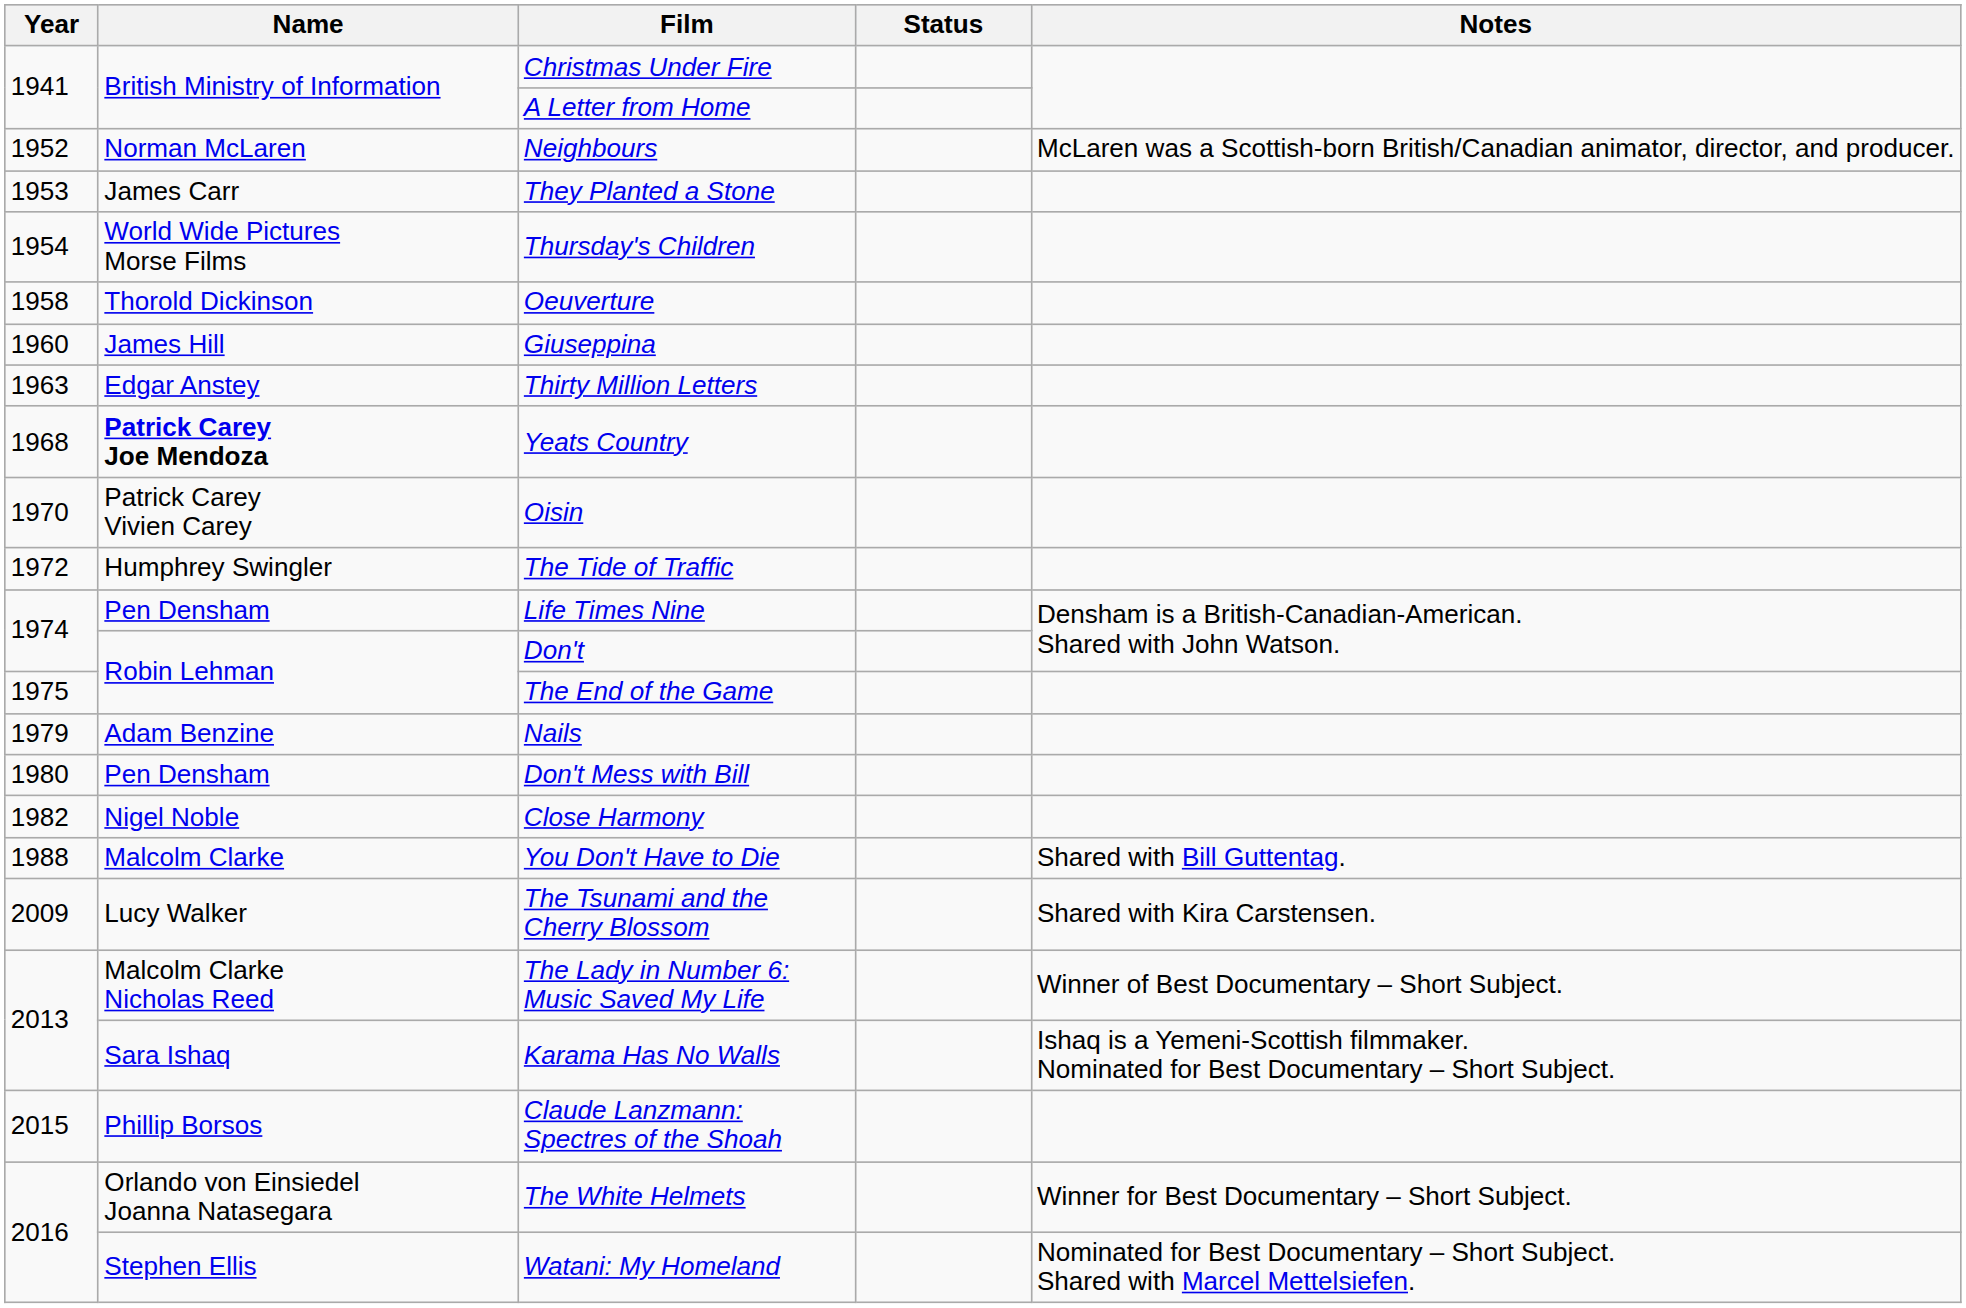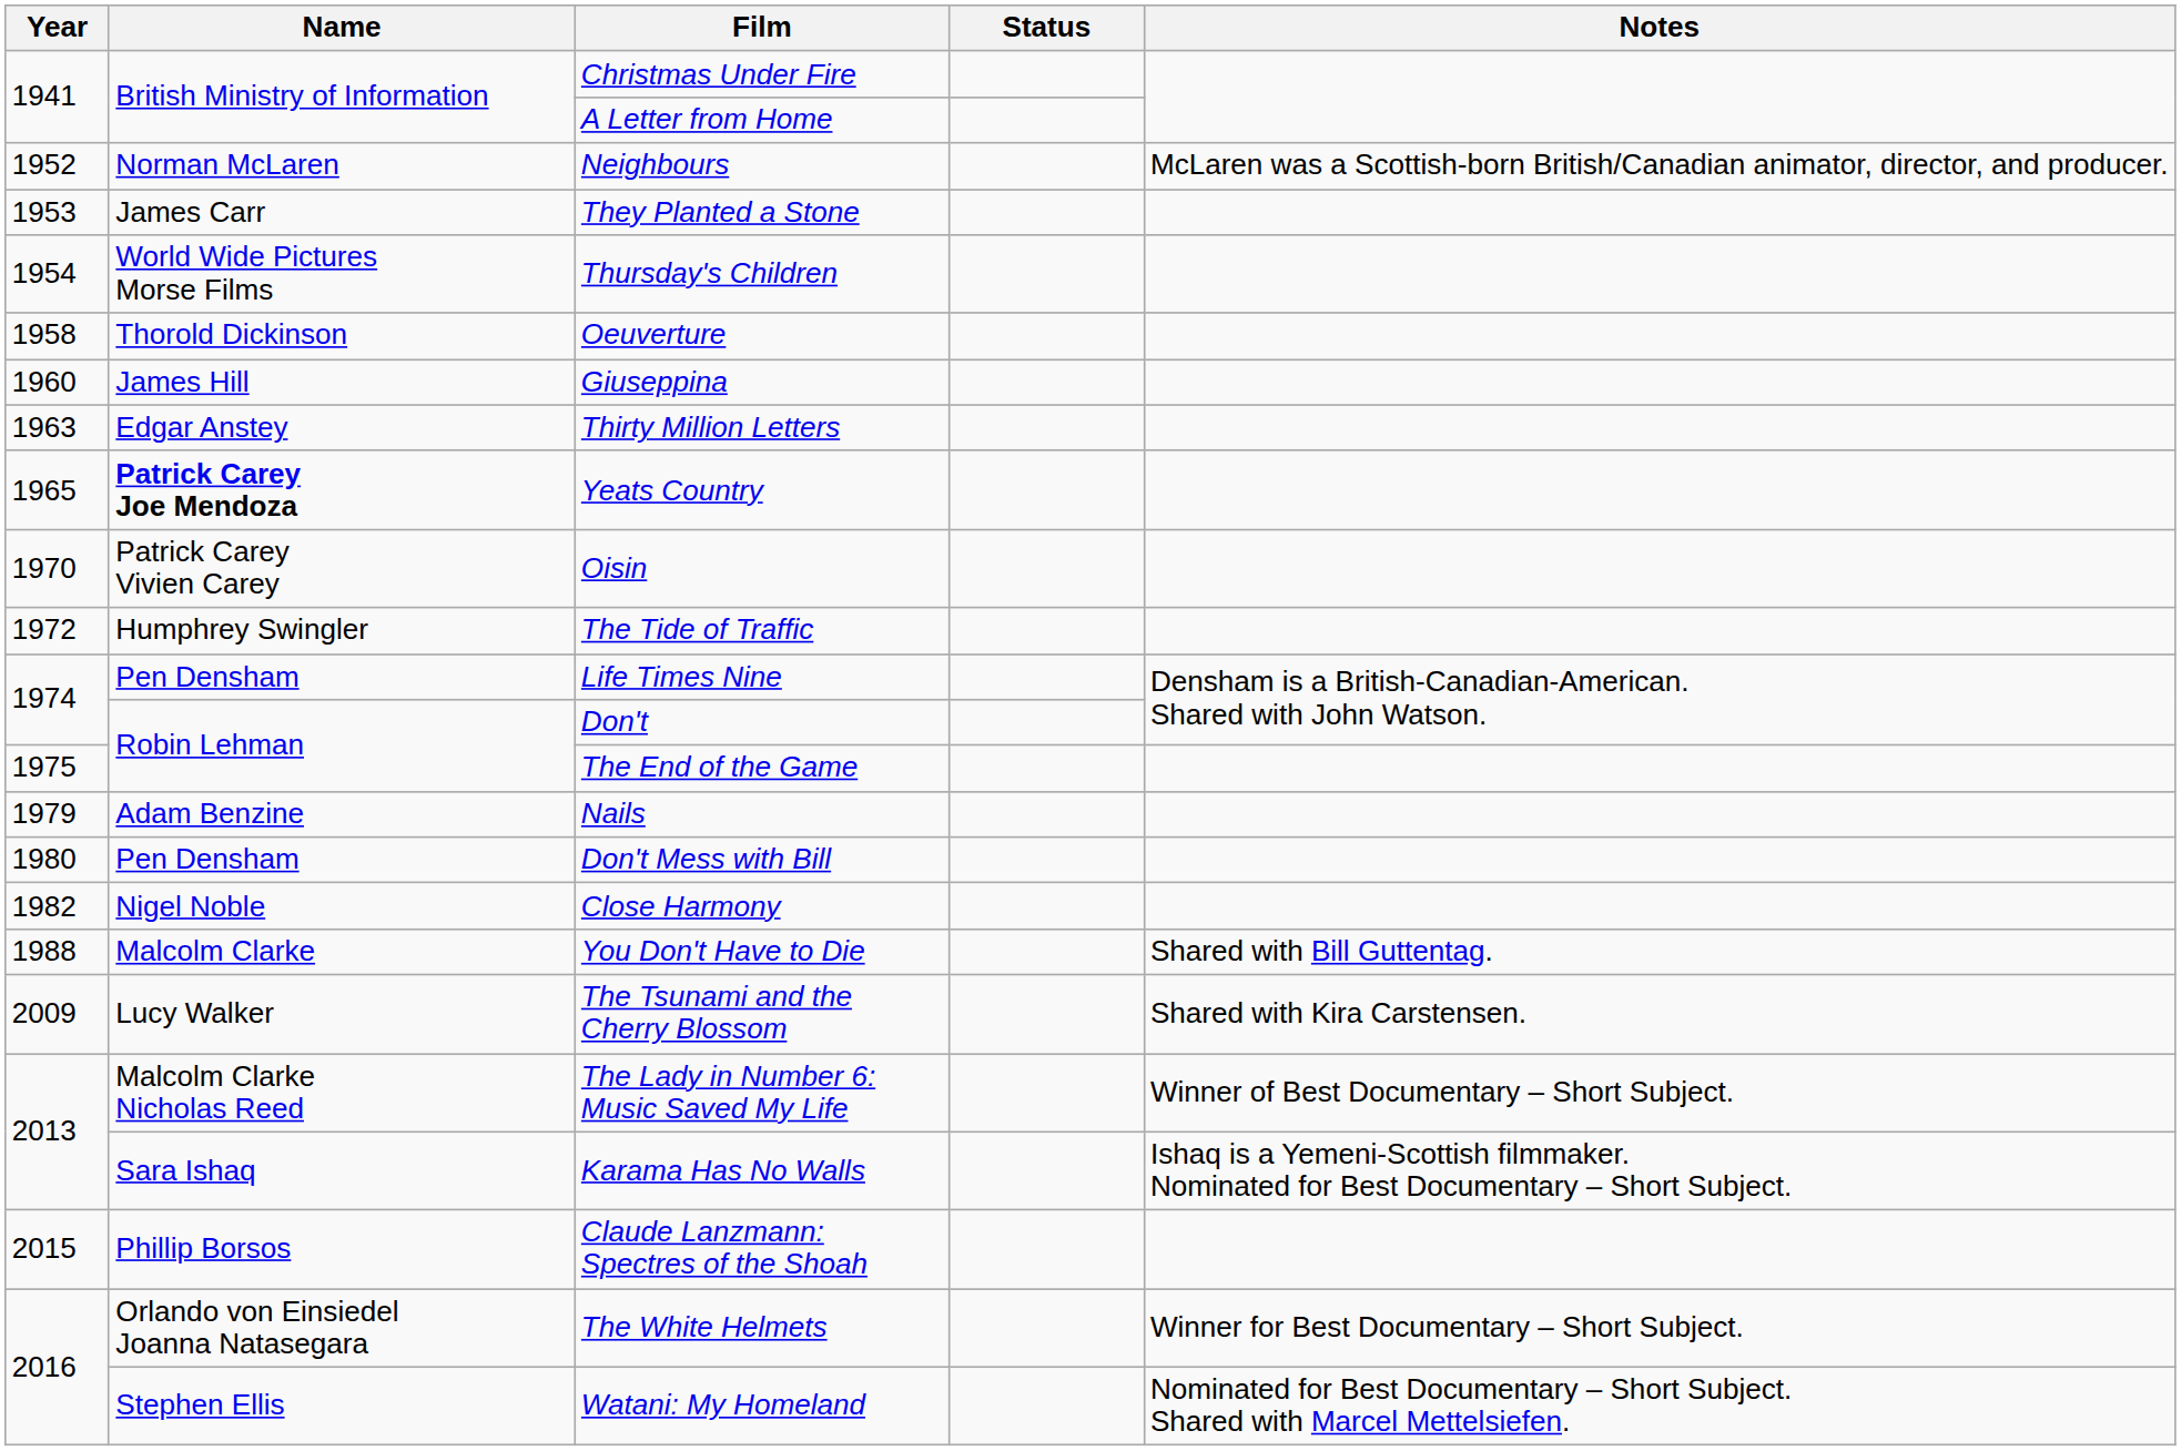Yeats Country | Year: 1968 -> 1965
